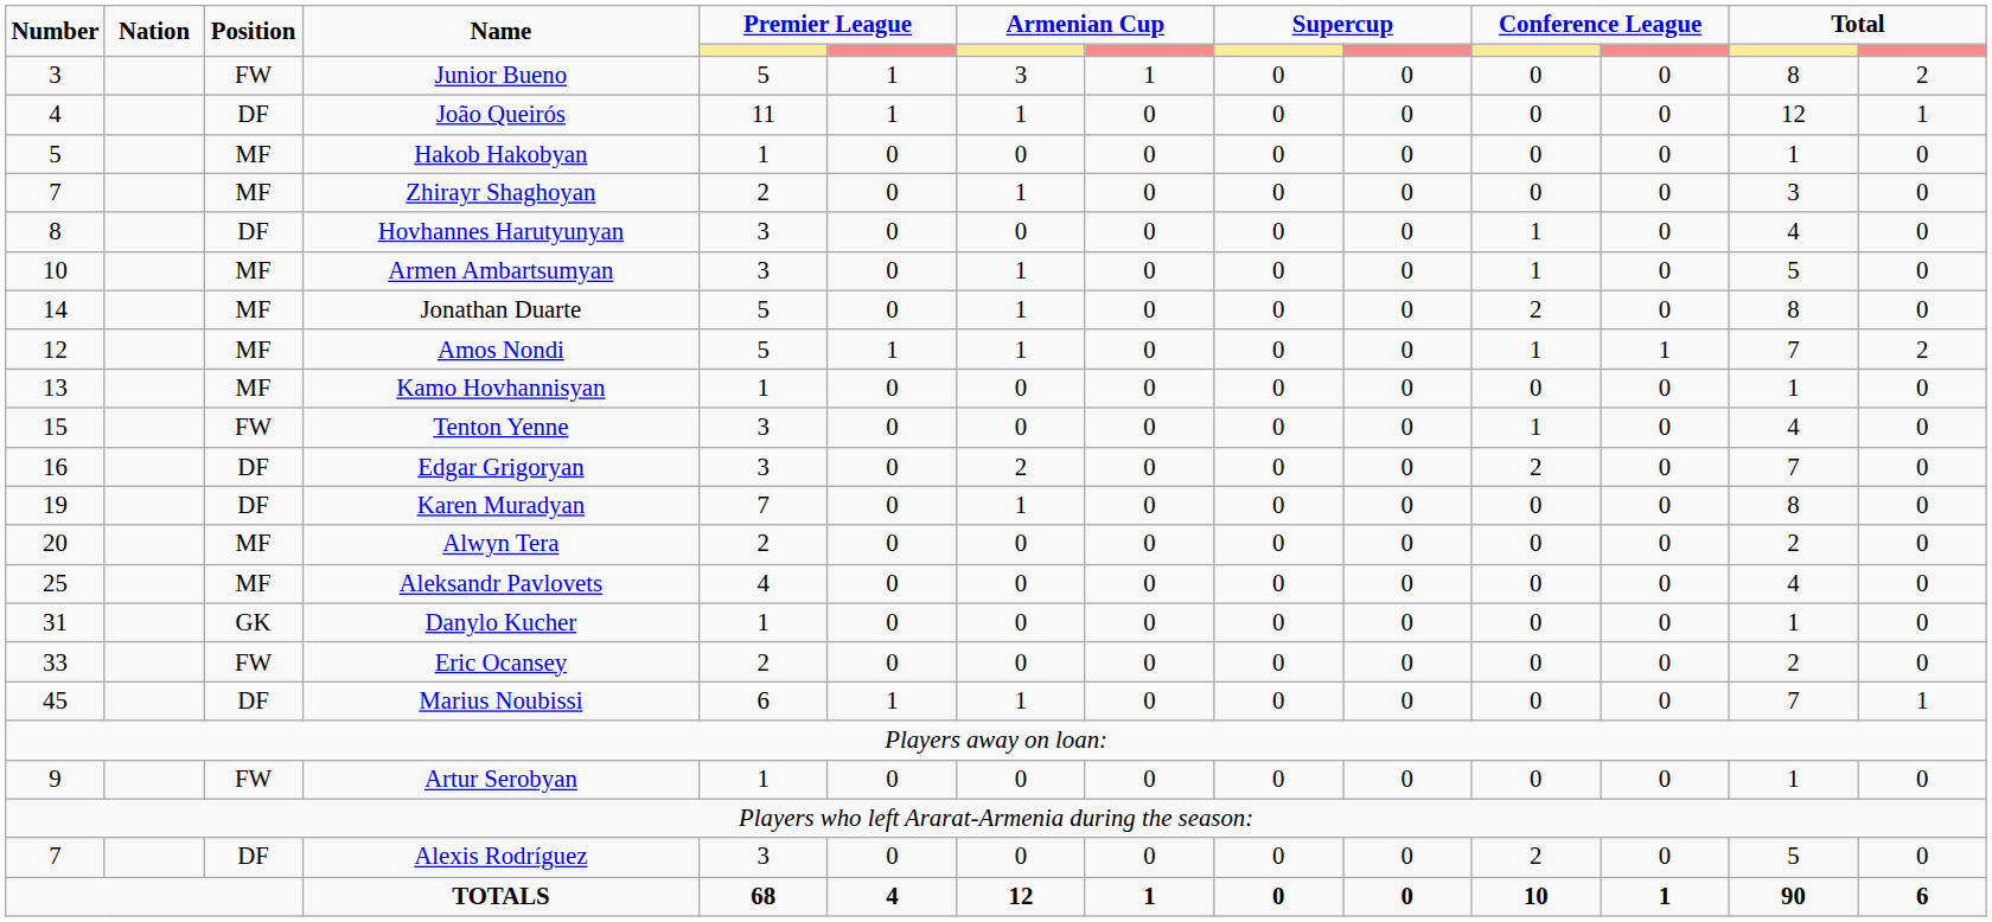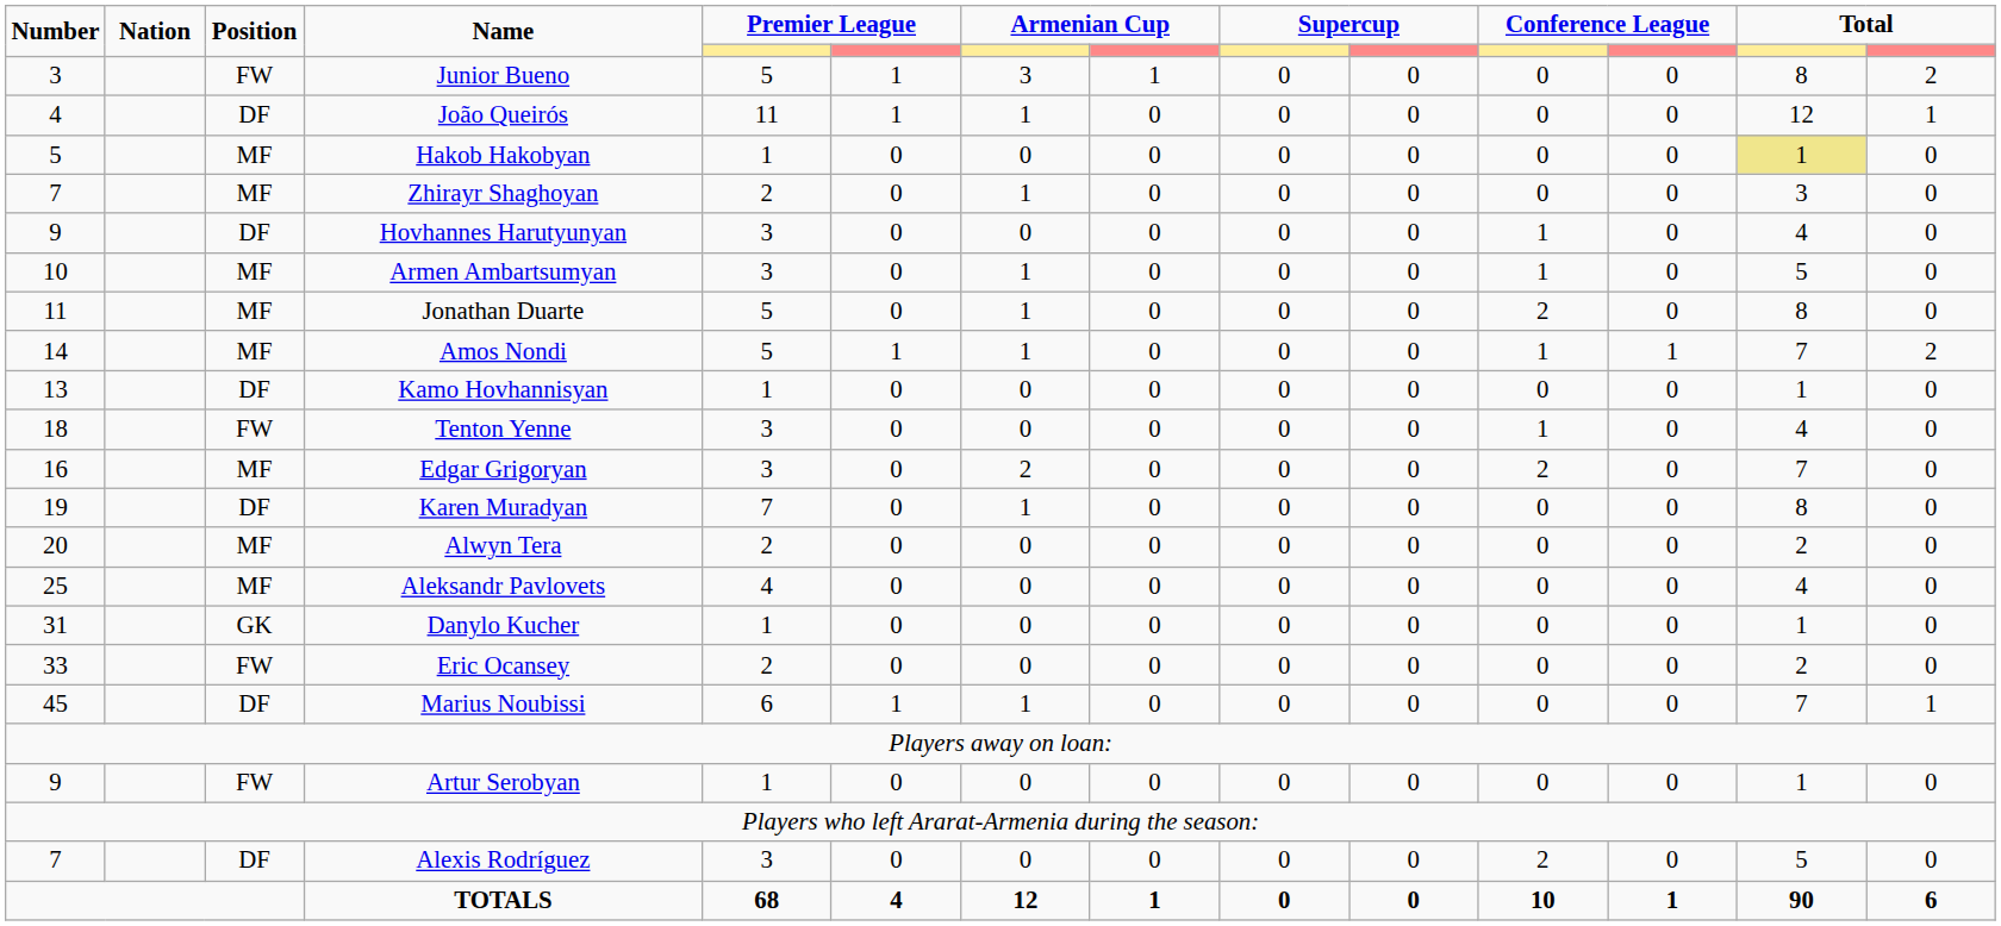Hakob Hakobyan | column 13: no background -> khaki background
Hovhannes Harutyunyan | Number: 8 -> 9
Jonathan Duarte | Number: 14 -> 11
Amos Nondi | Number: 12 -> 14
Kamo Hovhannisyan | Position: MF -> DF
Tenton Yenne | Number: 15 -> 18
Edgar Grigoryan | Position: DF -> MF
